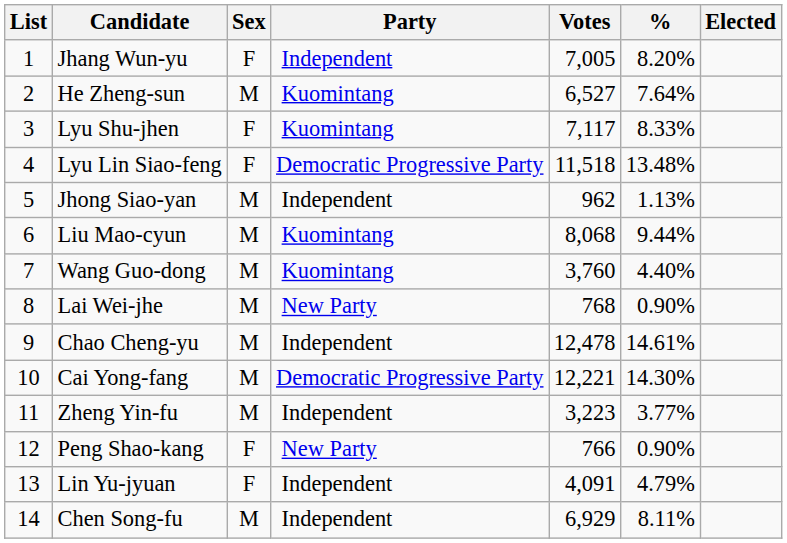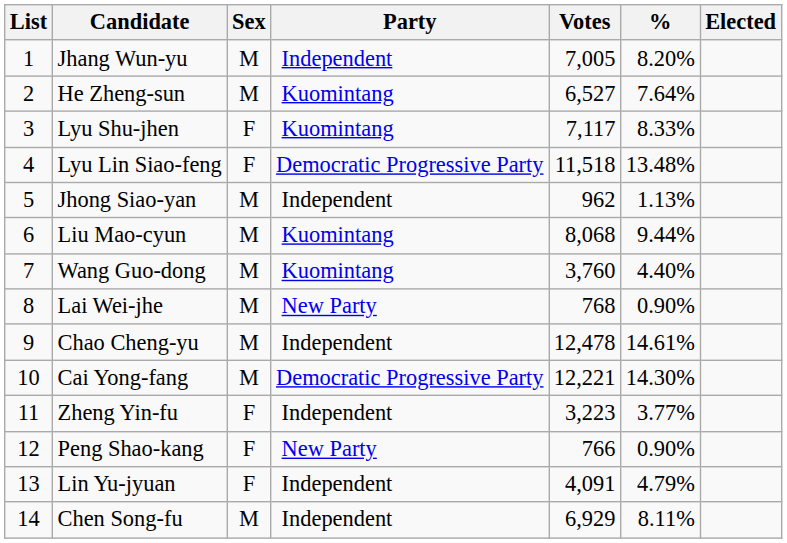Jhang Wun-yu | Sex: F -> M
Zheng Yin-fu | Sex: M -> F
